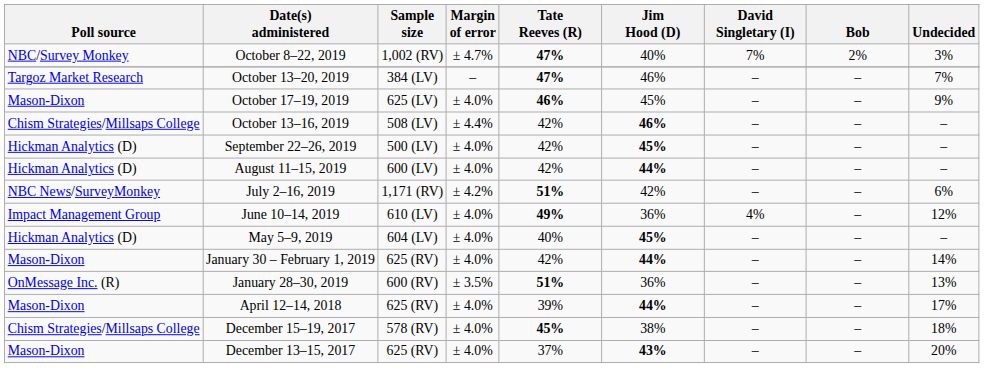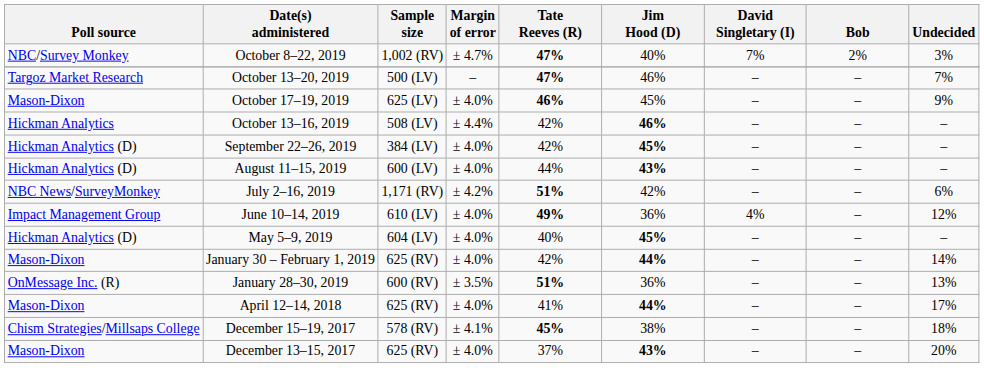October 13–20, 2019 | Sample size: 384 (LV) -> 500 (LV)
October 13–16, 2019 | Poll source: Chism Strategies/Millsaps College -> Hickman Analytics
September 22–26, 2019 | Sample size: 500 (LV) -> 384 (LV)
August 11–15, 2019 | Tate Reeves (R): 42% -> 44%
August 11–15, 2019 | Jim Hood (D): 44% -> 43%
April 12–14, 2018 | Tate Reeves (R): 39% -> 41%
December 15–19, 2017 | Margin of error: ± 4.0% -> ± 4.1%
